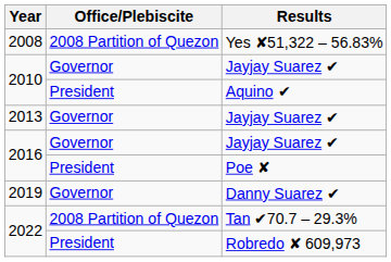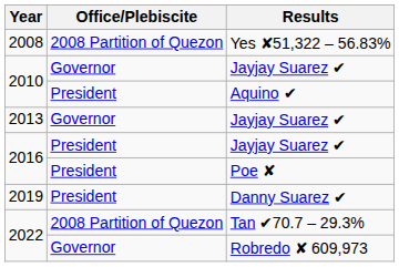2016 / Jayjay Suarez ✔ | Office/Plebiscite: Governor -> President
Danny Suarez ✔ | Office/Plebiscite: Governor -> President
Robredo ✘ 609,973 | Office/Plebiscite: President -> Governor
